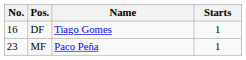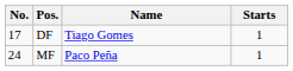DF | No.: 16 -> 17
MF | No.: 23 -> 24
